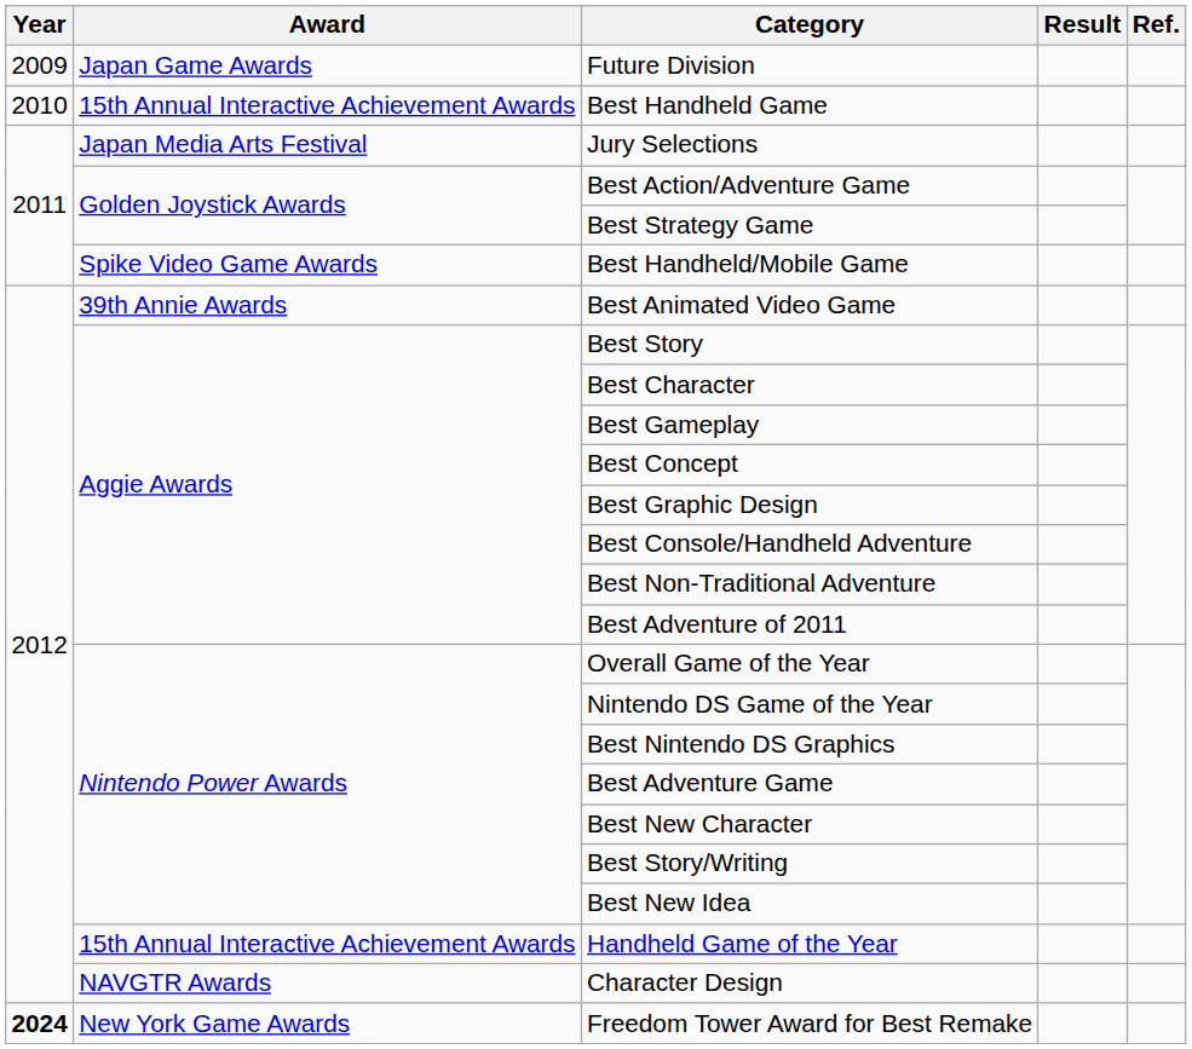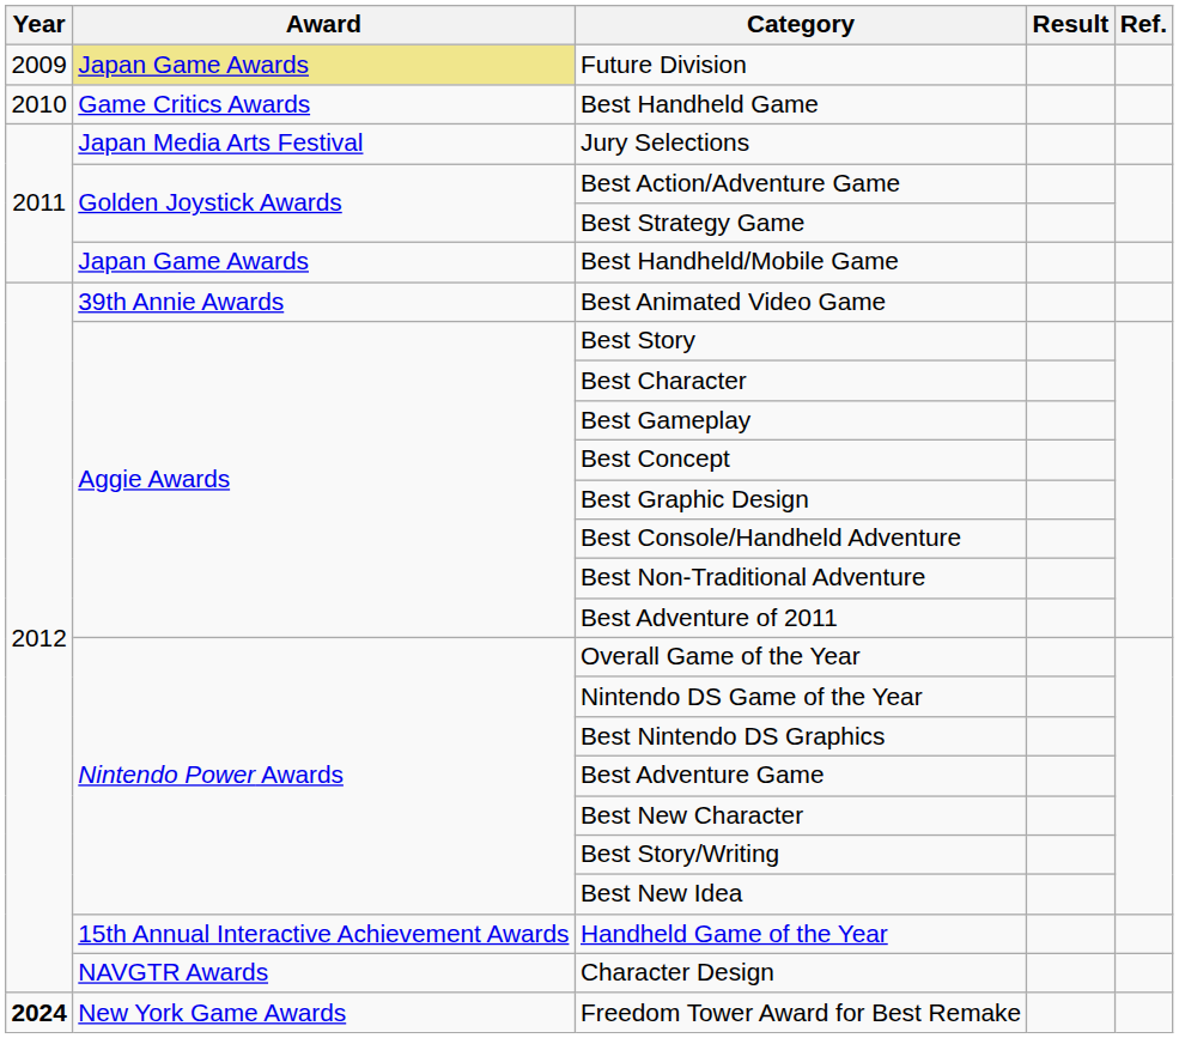Future Division | Award: no background -> khaki background
Best Handheld Game | Award: 15th Annual Interactive Achievement Awards -> Game Critics Awards
Best Handheld/Mobile Game | Award: Spike Video Game Awards -> Japan Game Awards
